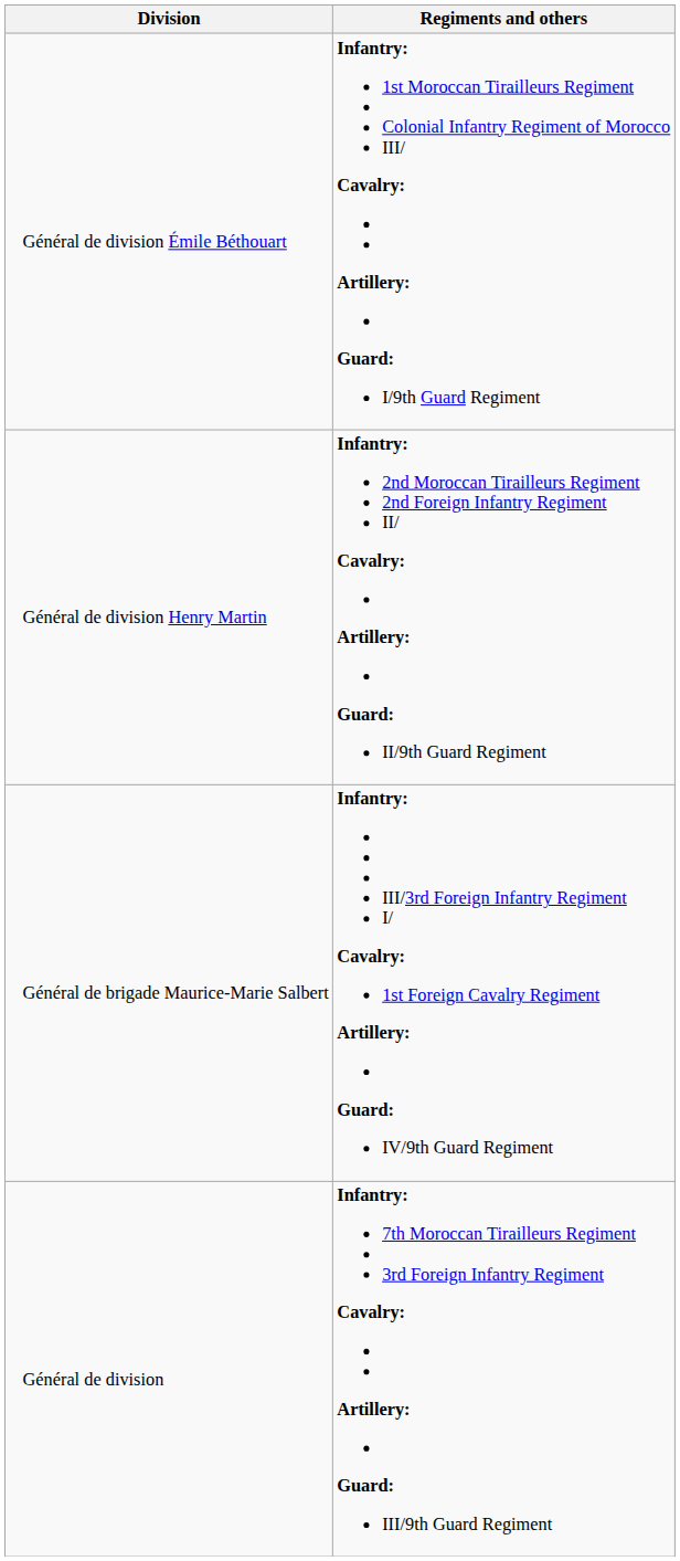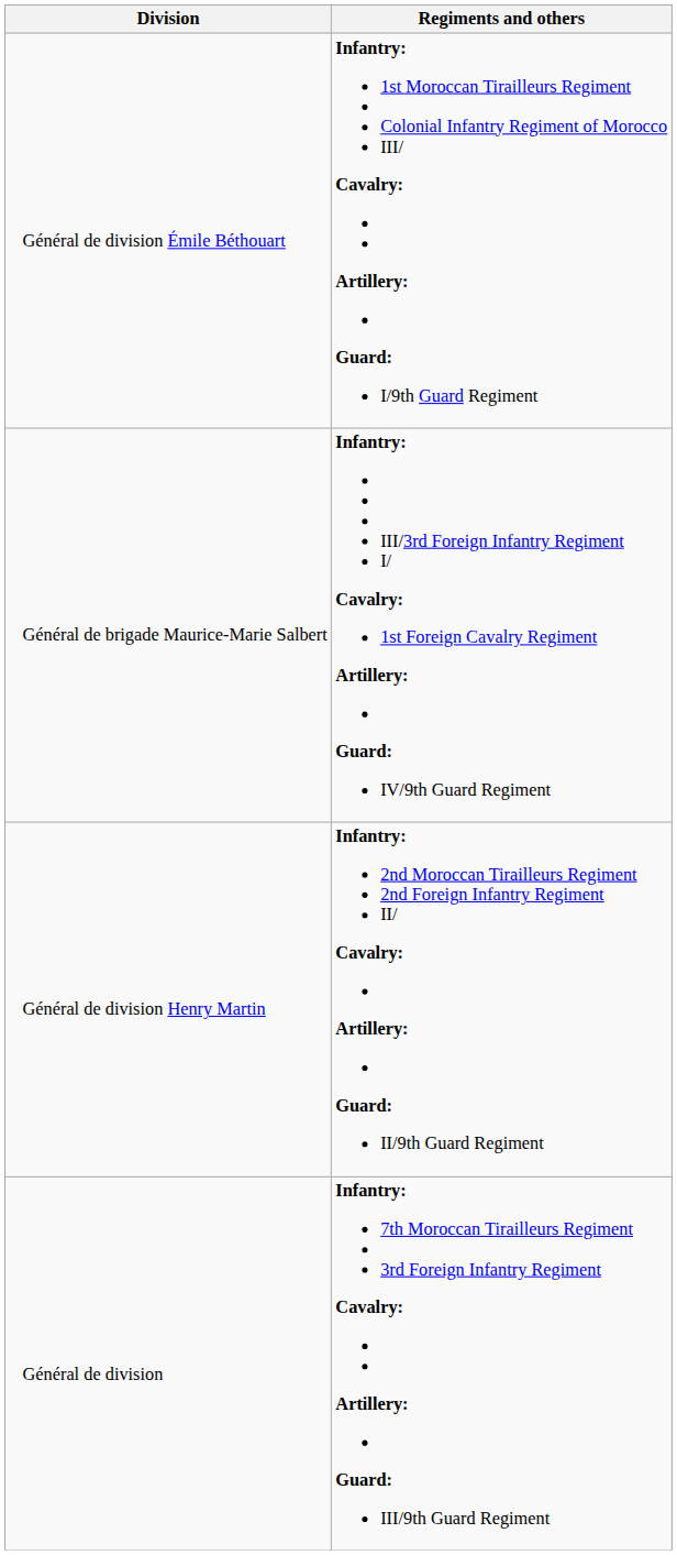rows swapped: Général de brigade Maurice-Marie Salbert <-> Général de division Henry Martin
